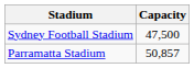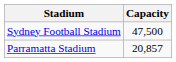Parramatta Stadium | Capacity: 50,857 -> 20,857
